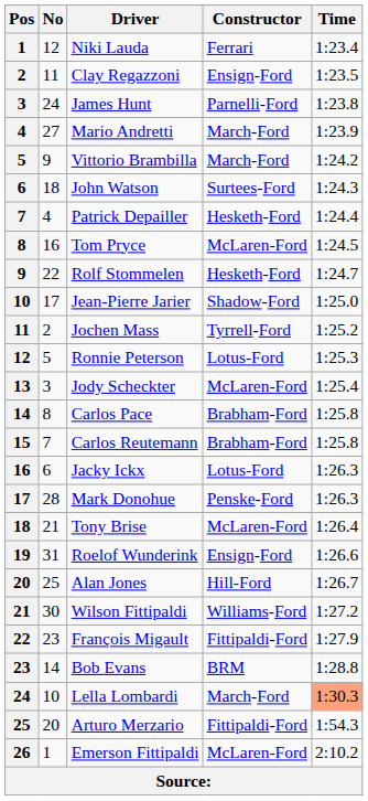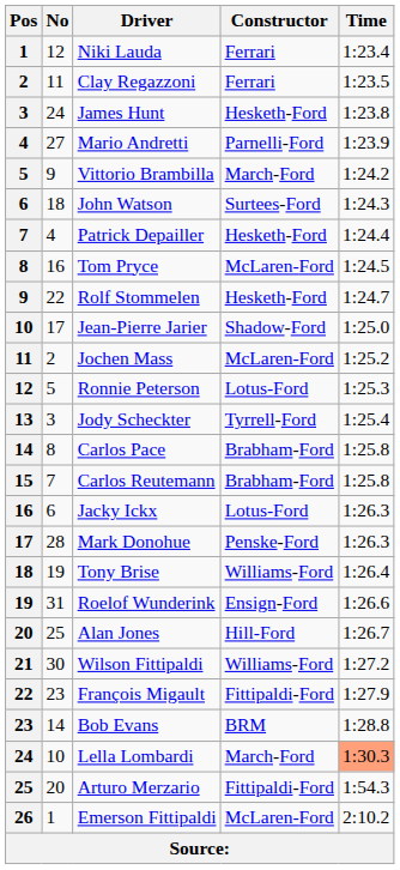Clay Regazzoni | Constructor: Ensign-Ford -> Ferrari
James Hunt | Constructor: Parnelli-Ford -> Hesketh-Ford
Mario Andretti | Constructor: March-Ford -> Parnelli-Ford
Jochen Mass | Constructor: Tyrrell-Ford -> McLaren-Ford
Jody Scheckter | Constructor: McLaren-Ford -> Tyrrell-Ford
Tony Brise | No: 21 -> 19
Tony Brise | Constructor: McLaren-Ford -> Williams-Ford
